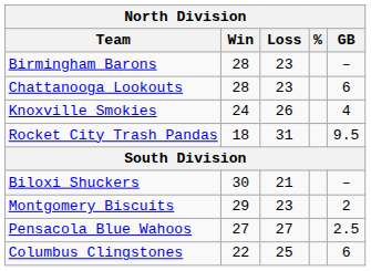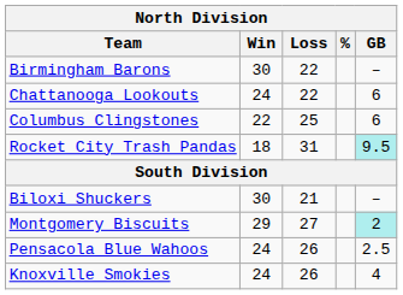Birmingham Barons | Win: 28 -> 30
Birmingham Barons | Loss: 23 -> 22
Chattanooga Lookouts | Win: 28 -> 24
Chattanooga Lookouts | Loss: 23 -> 22
rows swapped: Knoxville Smokies <-> Columbus Clingstones
Rocket City Trash Pandas | GB: no background -> paleturquoise background
Montgomery Biscuits | Loss: 23 -> 27
Montgomery Biscuits | GB: no background -> paleturquoise background
Pensacola Blue Wahoos | Win: 27 -> 24
Pensacola Blue Wahoos | Loss: 27 -> 26
